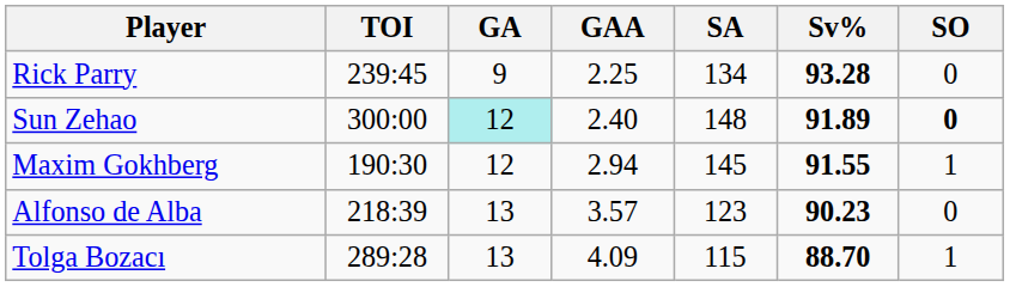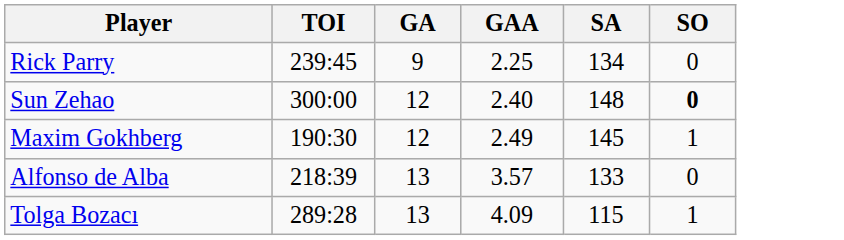- column: Sv% | 93.28 | 91.89 | 91.55 | 90.23 | 88.70
Sun Zehao | GA: paleturquoise background -> no background
Maxim Gokhberg | GAA: 2.94 -> 2.49
Alfonso de Alba | SA: 123 -> 133
